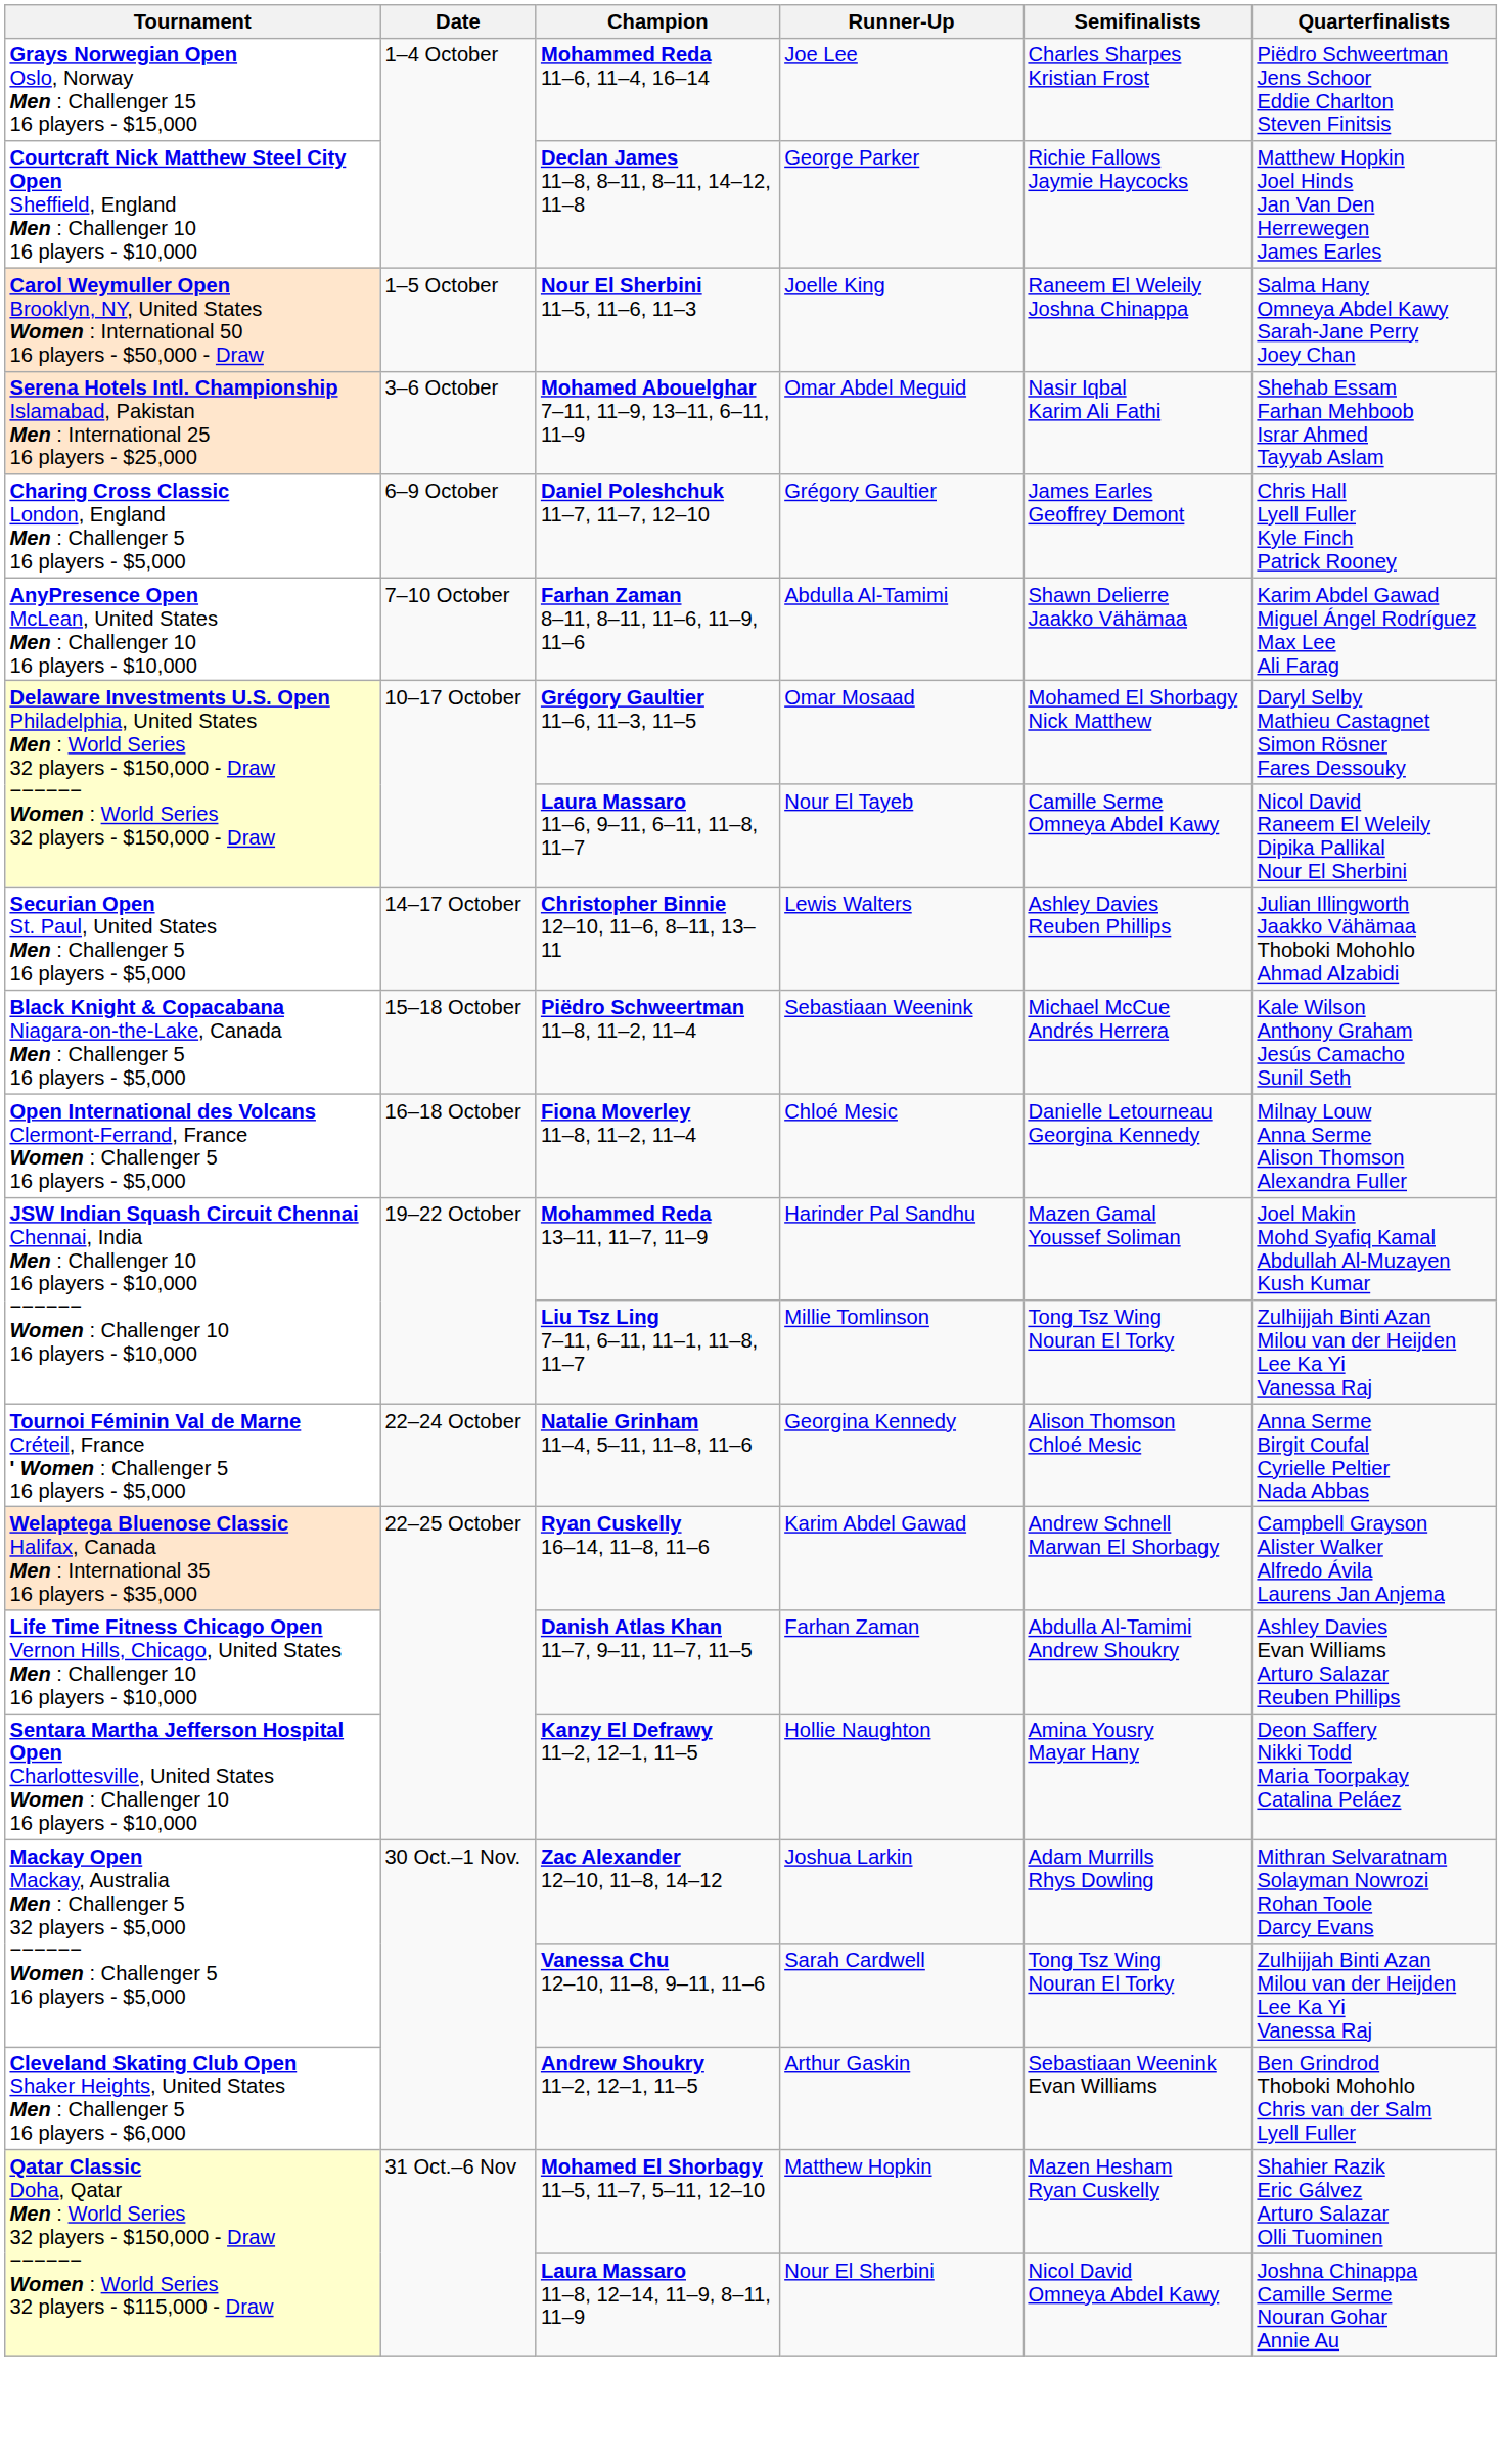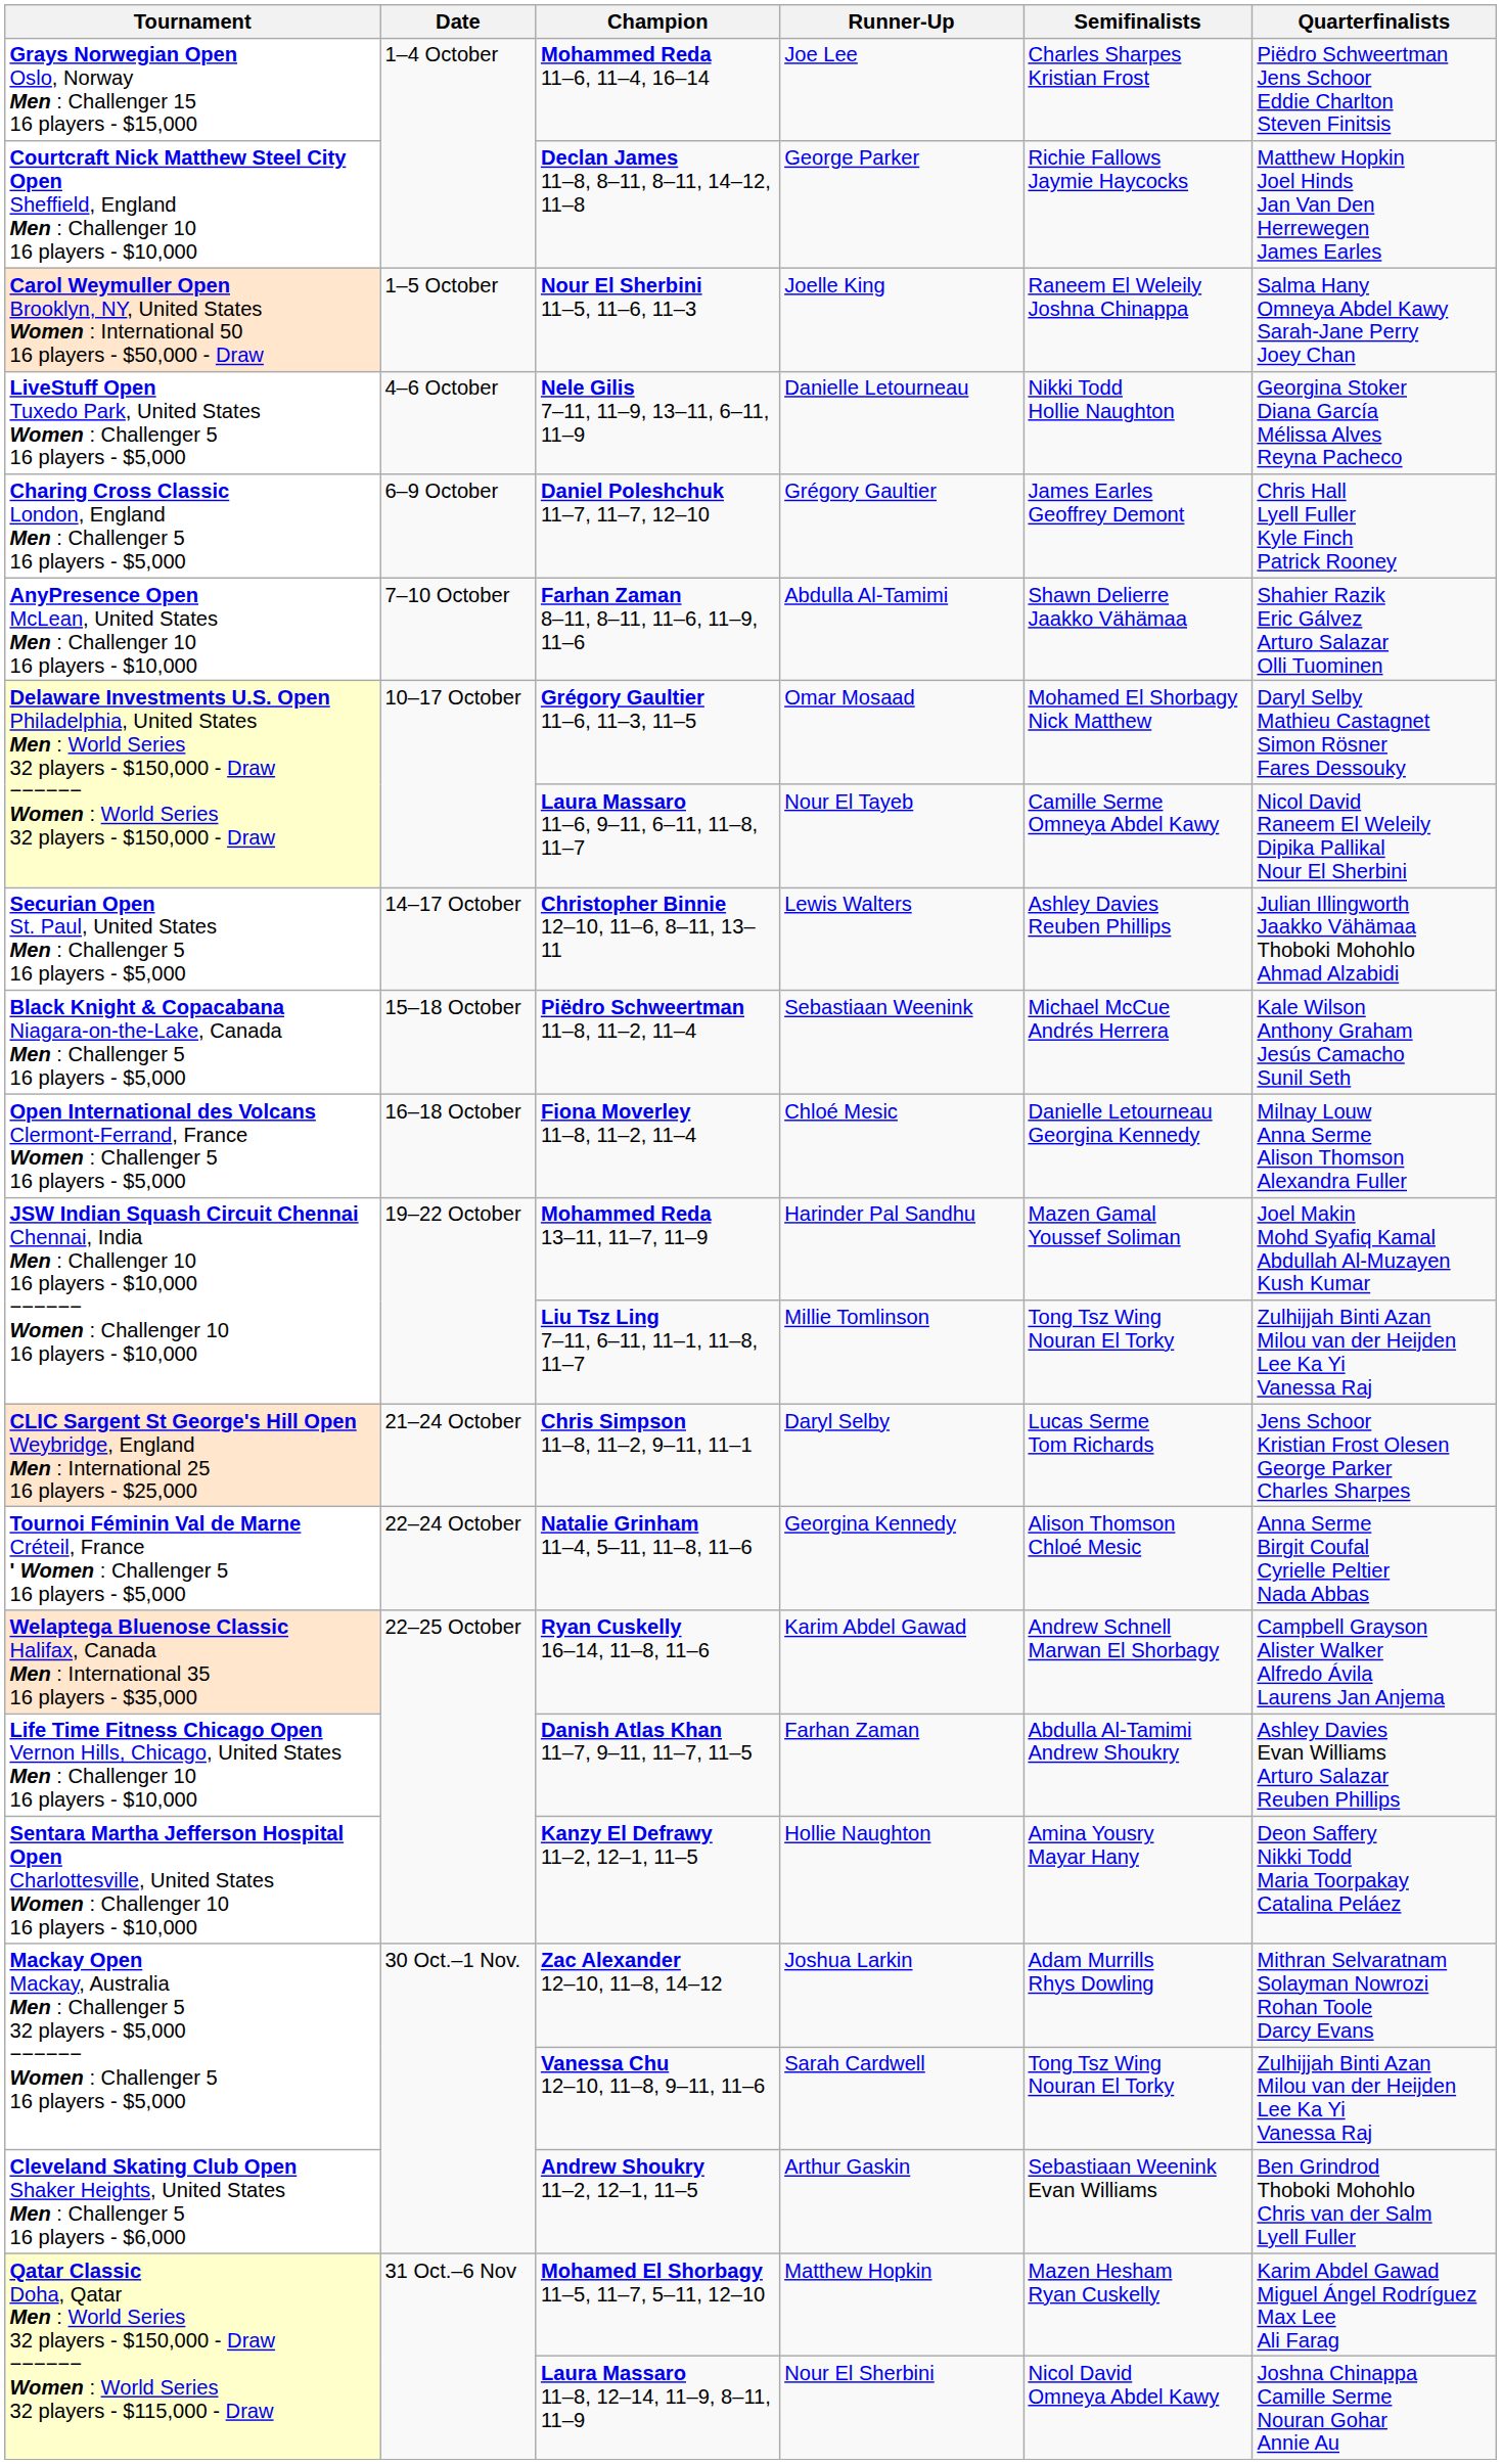- row: Serena Hotels Intl. Championship Islamabad, Pakistan Men : International 25 16 players - $25,000 | 3–6 October | Mohamed Abouelghar 7–11, 11–9, 13–11, 6–11, 11–9 | Omar Abdel Meguid | Nasir Iqbal Karim Ali Fathi | Shehab Essam Farhan Mehboob Israr Ahmed Tayyab Aslam
+ row: LiveStuff Open Tuxedo Park, United States Women : Challenger 5 16 players - $5,000 | 4–6 October | Nele Gilis 7–11, 11–9, 13–11, 6–11, 11–9 | Danielle Letourneau | Nikki Todd Hollie Naughton | Georgina Stoker Diana García Mélissa Alves Reyna Pacheco
Farhan Zaman 8–11, 8–11, 11–6, 11–9, 11–6 | Quarterfinalists: Karim Abdel Gawad Miguel Ángel Rodríguez Max Lee Ali Farag -> Shahier Razik Eric Gálvez Arturo Salazar Olli Tuominen
+ row: CLIC Sargent St George's Hill Open Weybridge, England Men : International 25 16 players - $25,000 | 21–24 October | Chris Simpson 11–8, 11–2, 9–11, 11–1 | Daryl Selby | Lucas Serme Tom Richards | Jens Schoor Kristian Frost Olesen George Parker Charles Sharpes
Mohamed El Shorbagy 11–5, 11–7, 5–11, 12–10 | Quarterfinalists: Shahier Razik Eric Gálvez Arturo Salazar Olli Tuominen -> Karim Abdel Gawad Miguel Ángel Rodríguez Max Lee Ali Farag
